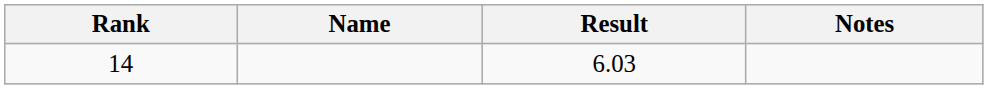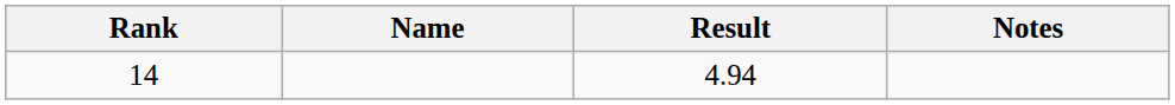14 | Result: 6.03 -> 4.94
